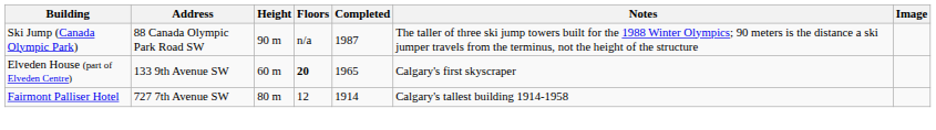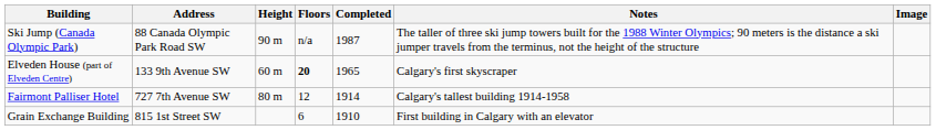+ row: Grain Exchange Building | 815 1st Street SW | 6 | 1910 | First building in Calgary with an elevator
